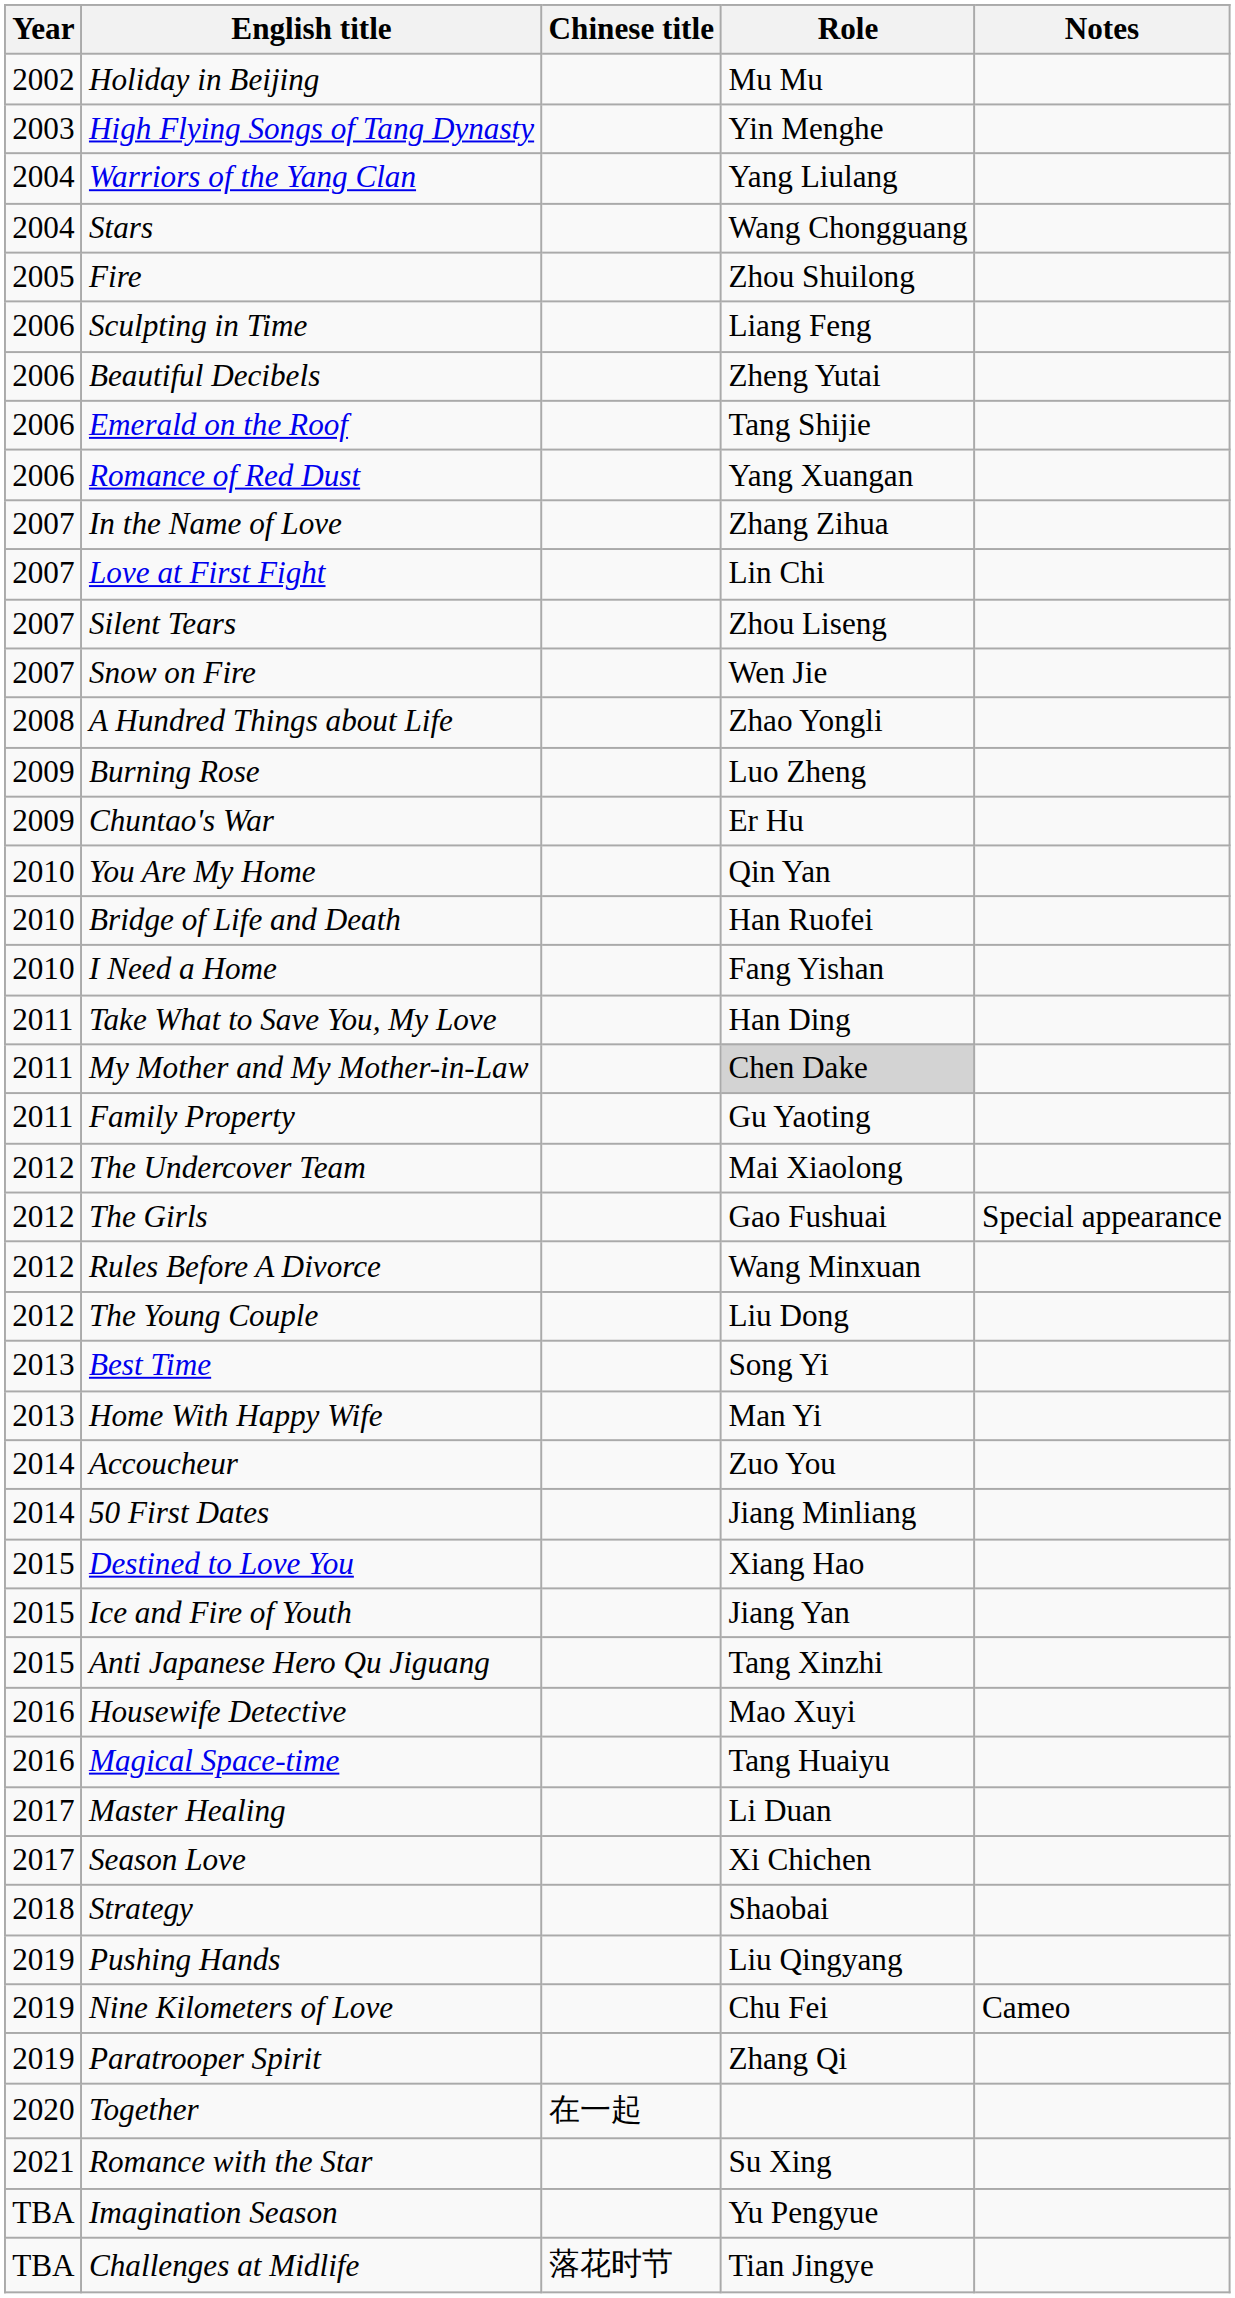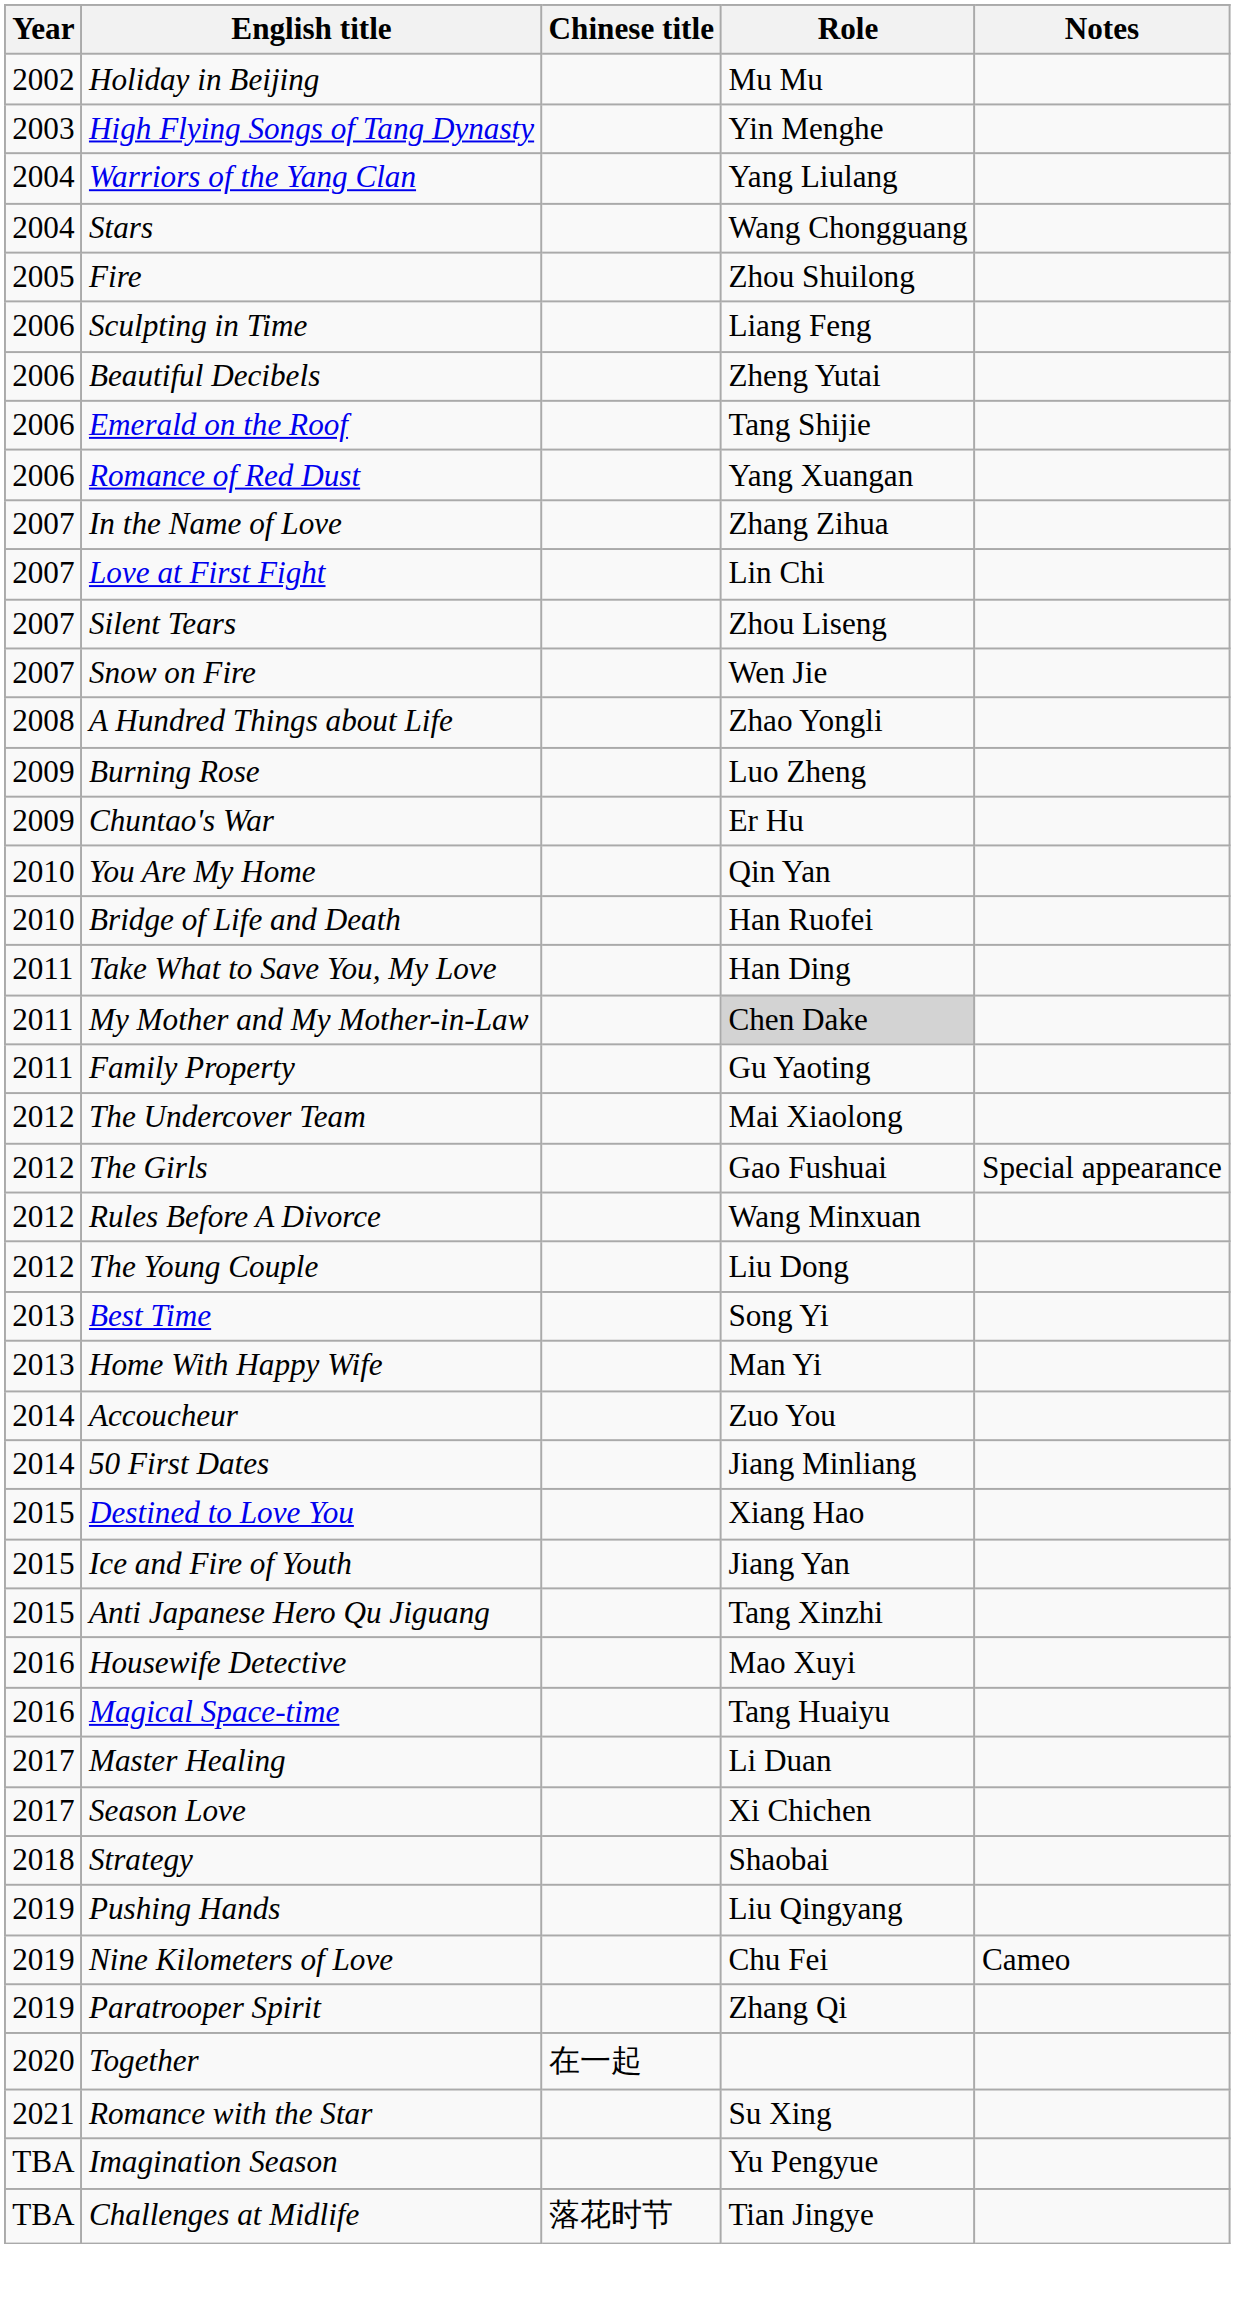- row: 2010 | I Need a Home | Fang Yishan
